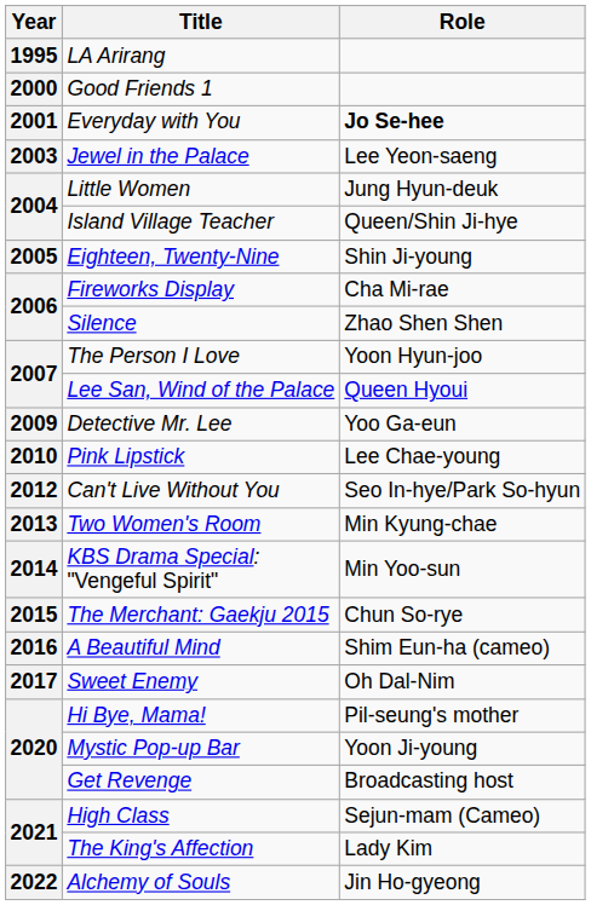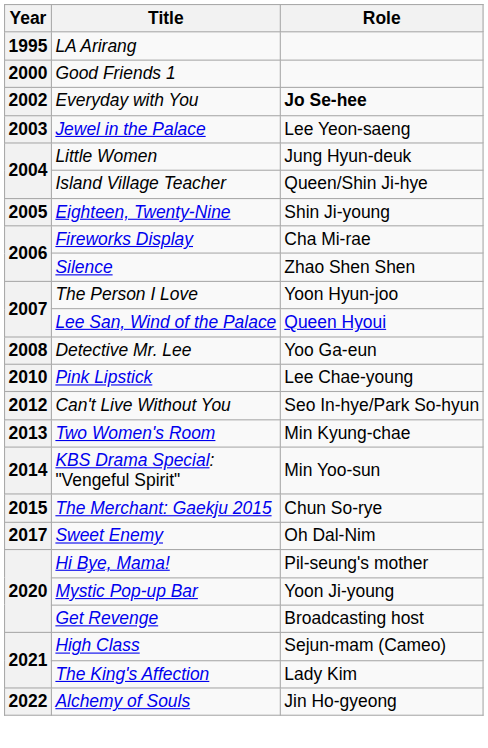Everyday with You | Year: 2001 -> 2002
Detective Mr. Lee | Year: 2009 -> 2008
- row: 2016 | A Beautiful Mind | Shim Eun-ha (cameo)
